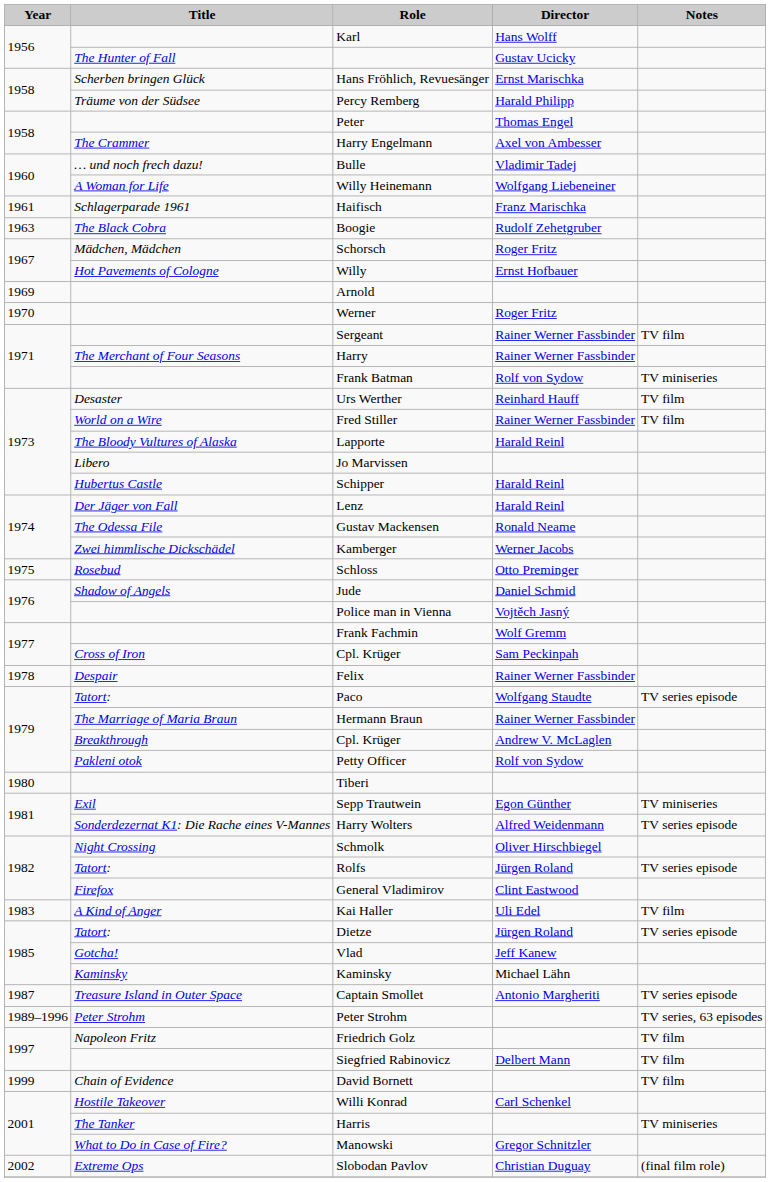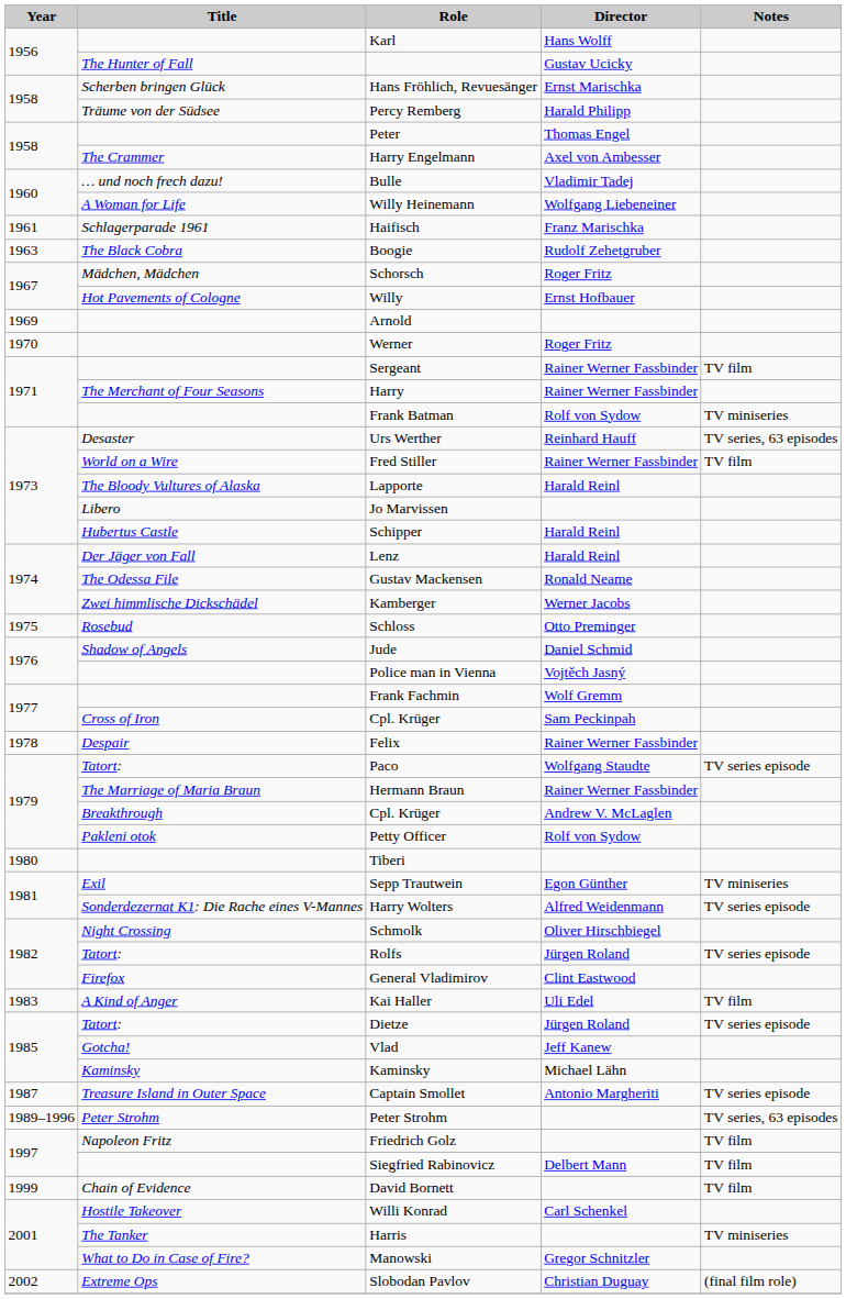Urs Werther | Notes: TV film -> TV series, 63 episodes
